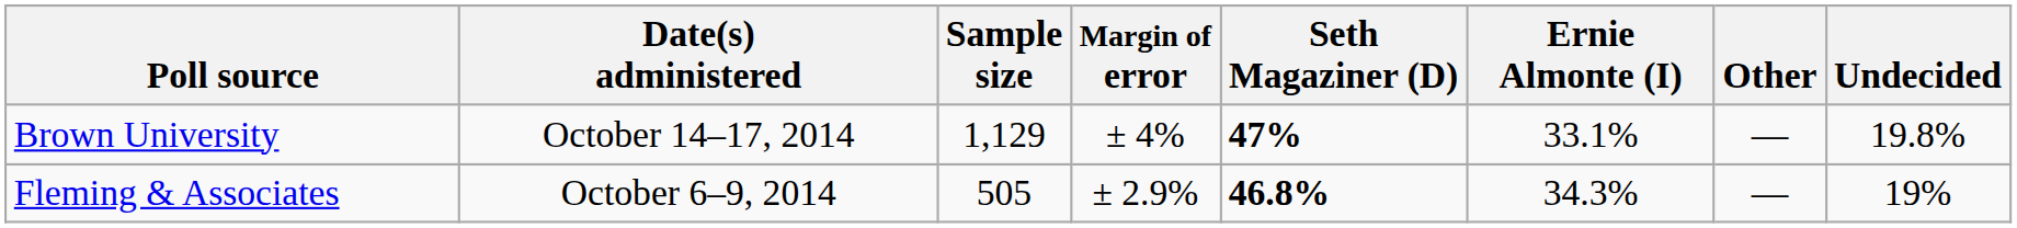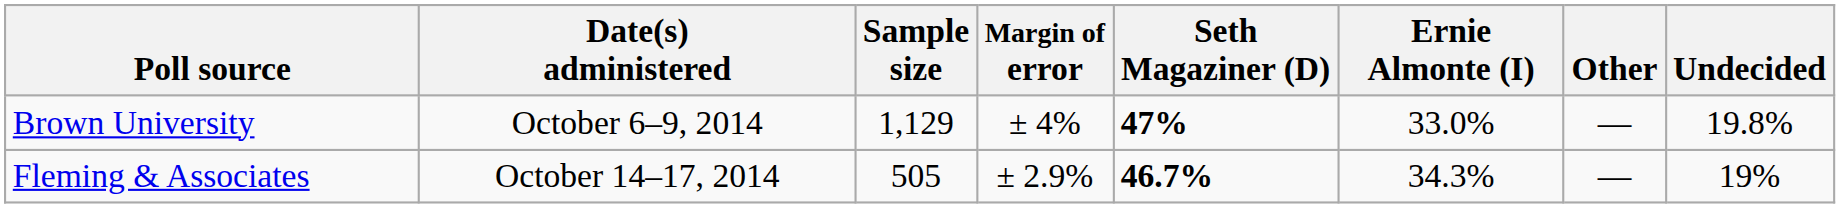Brown University | Date(s) administered: October 14–17, 2014 -> October 6–9, 2014
Brown University | Ernie Almonte (I): 33.1% -> 33.0%
Fleming & Associates | Date(s) administered: October 6–9, 2014 -> October 14–17, 2014
Fleming & Associates | Seth Magaziner (D): 46.8% -> 46.7%
